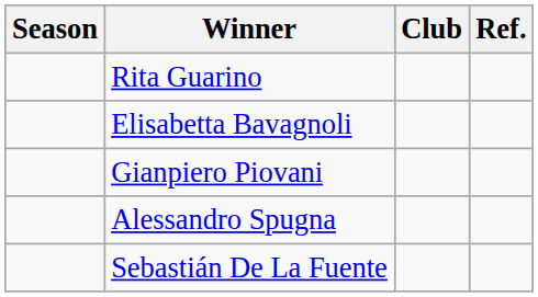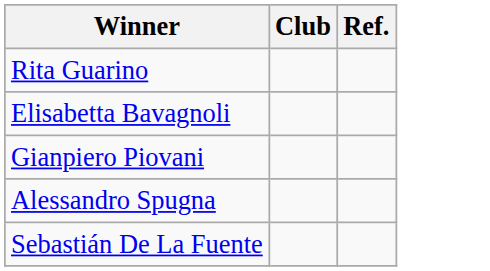- column: Season
